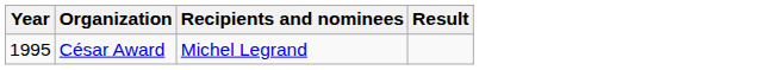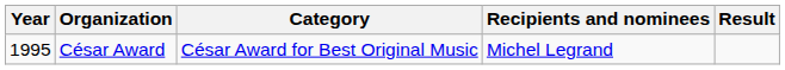+ column: Category | César Award for Best Original Music
